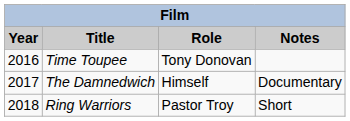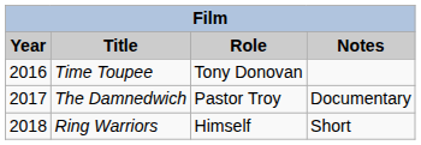The Damnedwich | Role: Himself -> Pastor Troy
Ring Warriors | Role: Pastor Troy -> Himself
